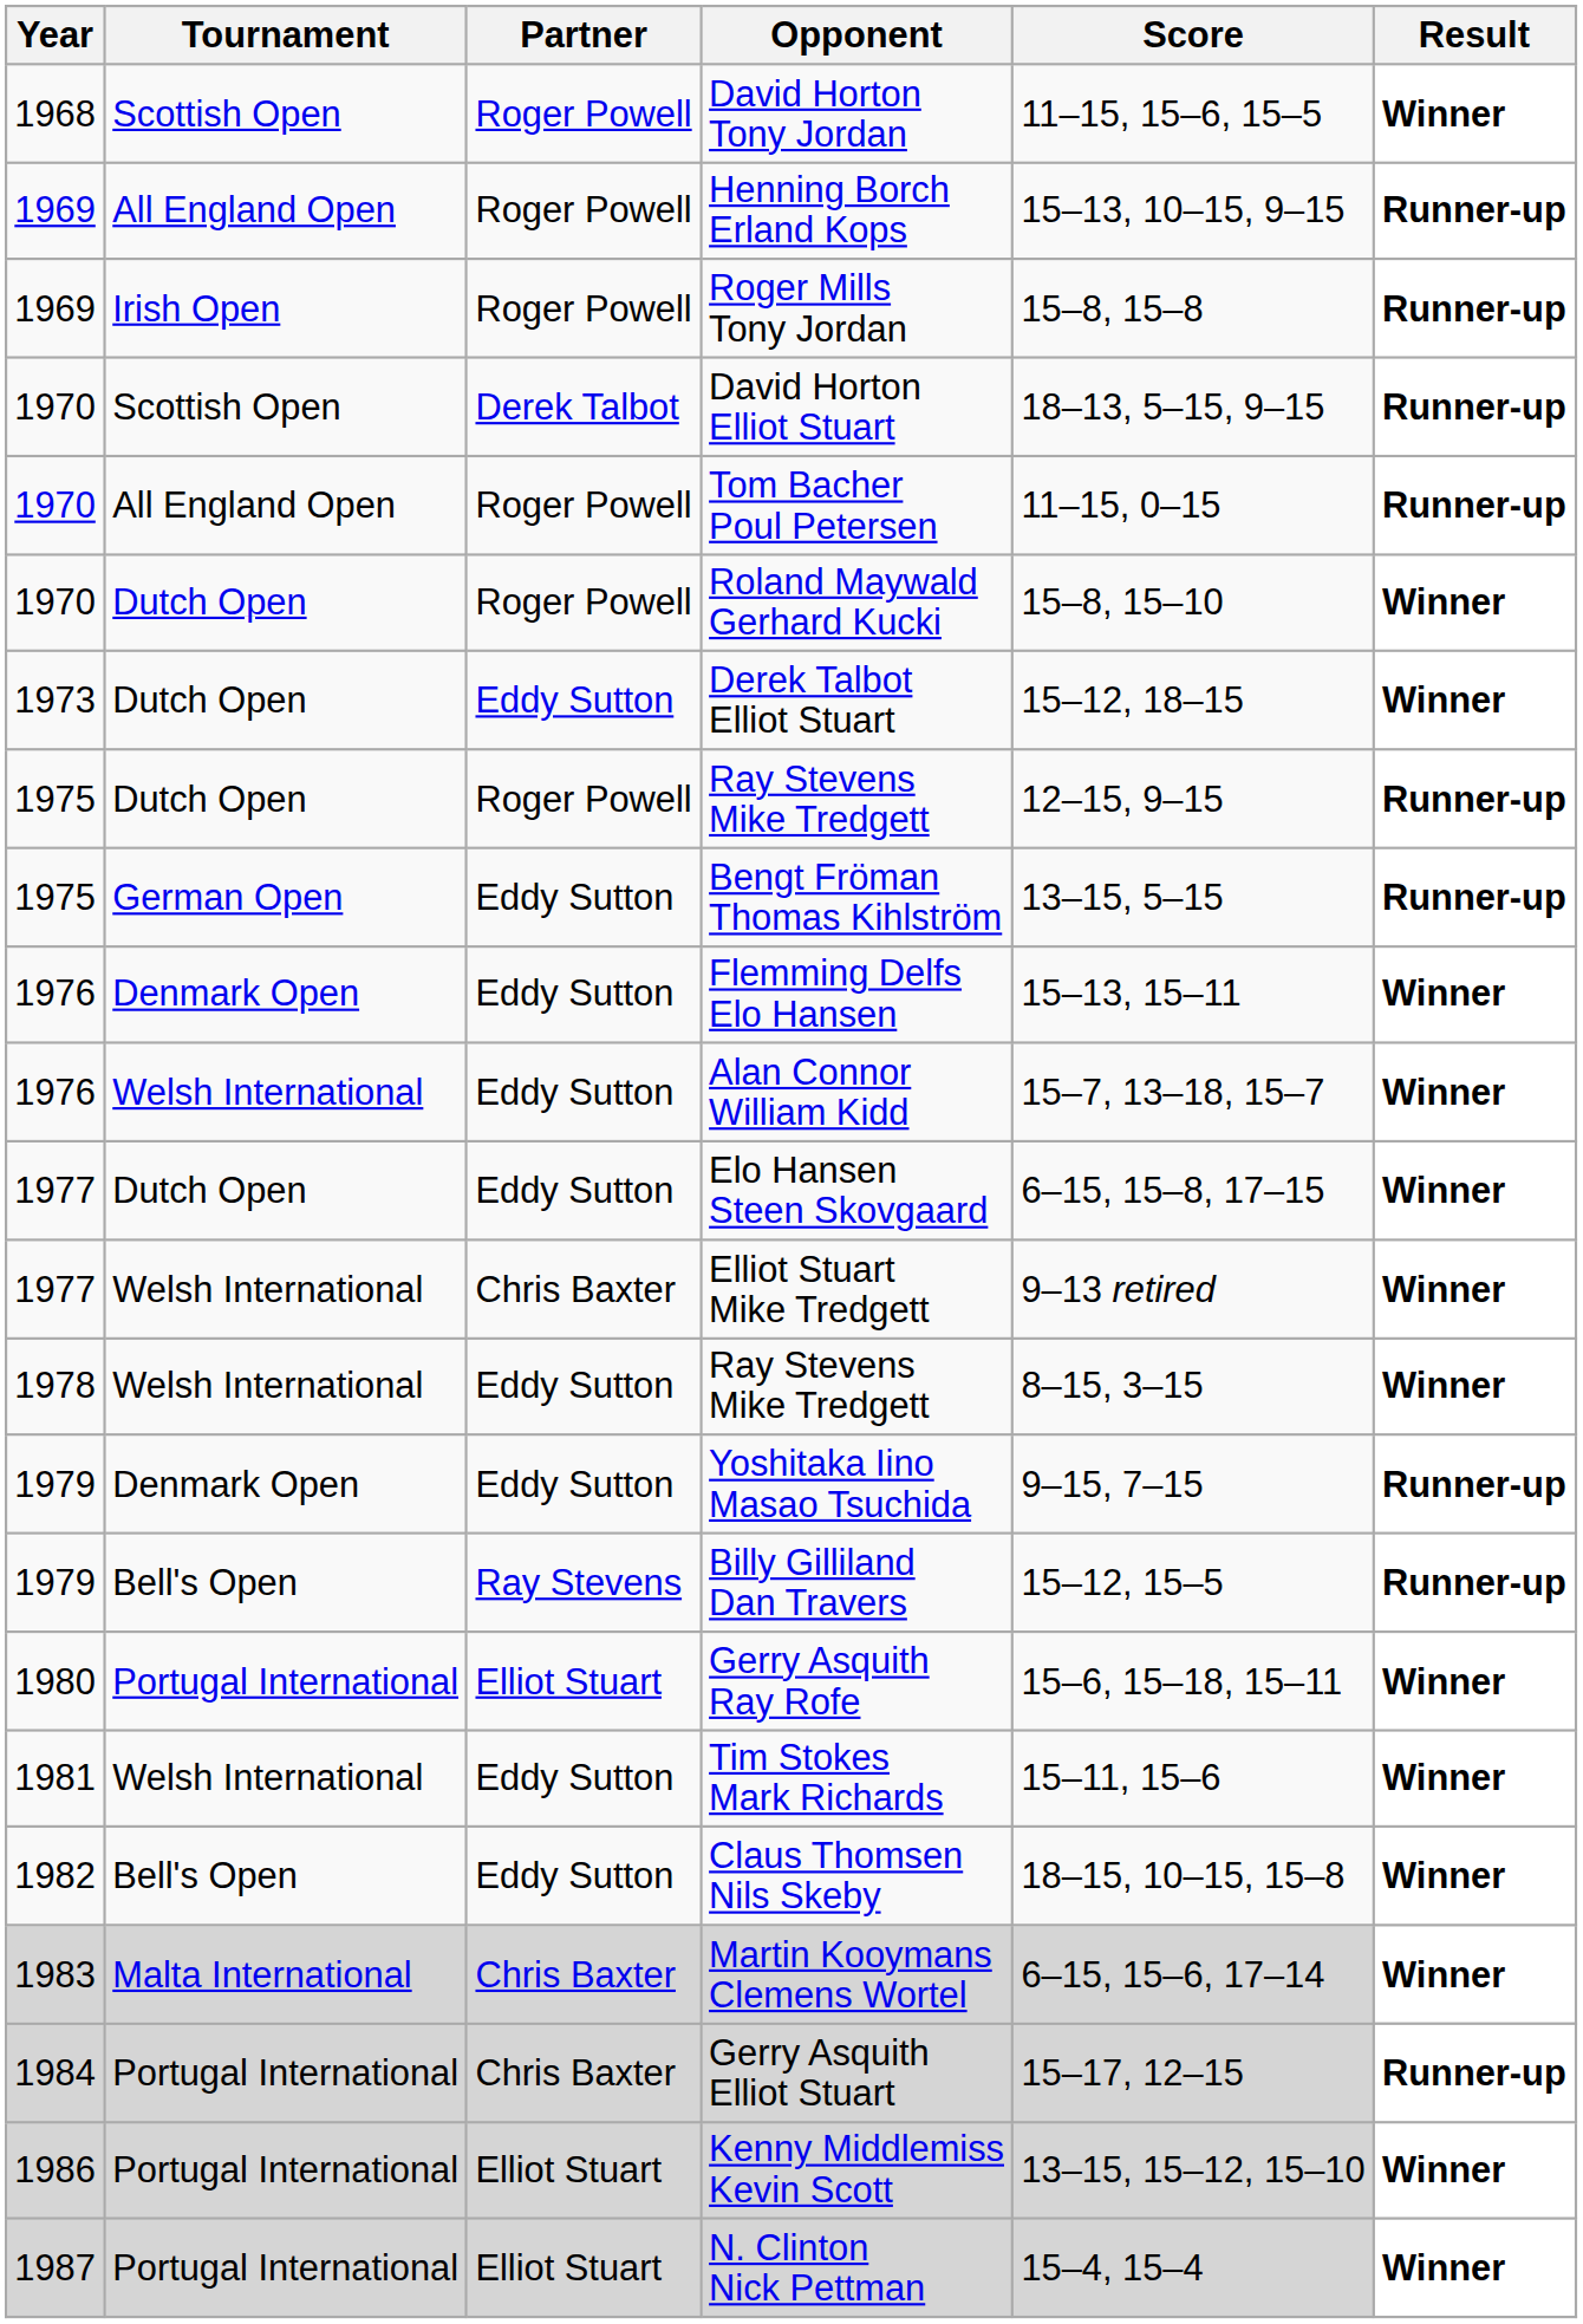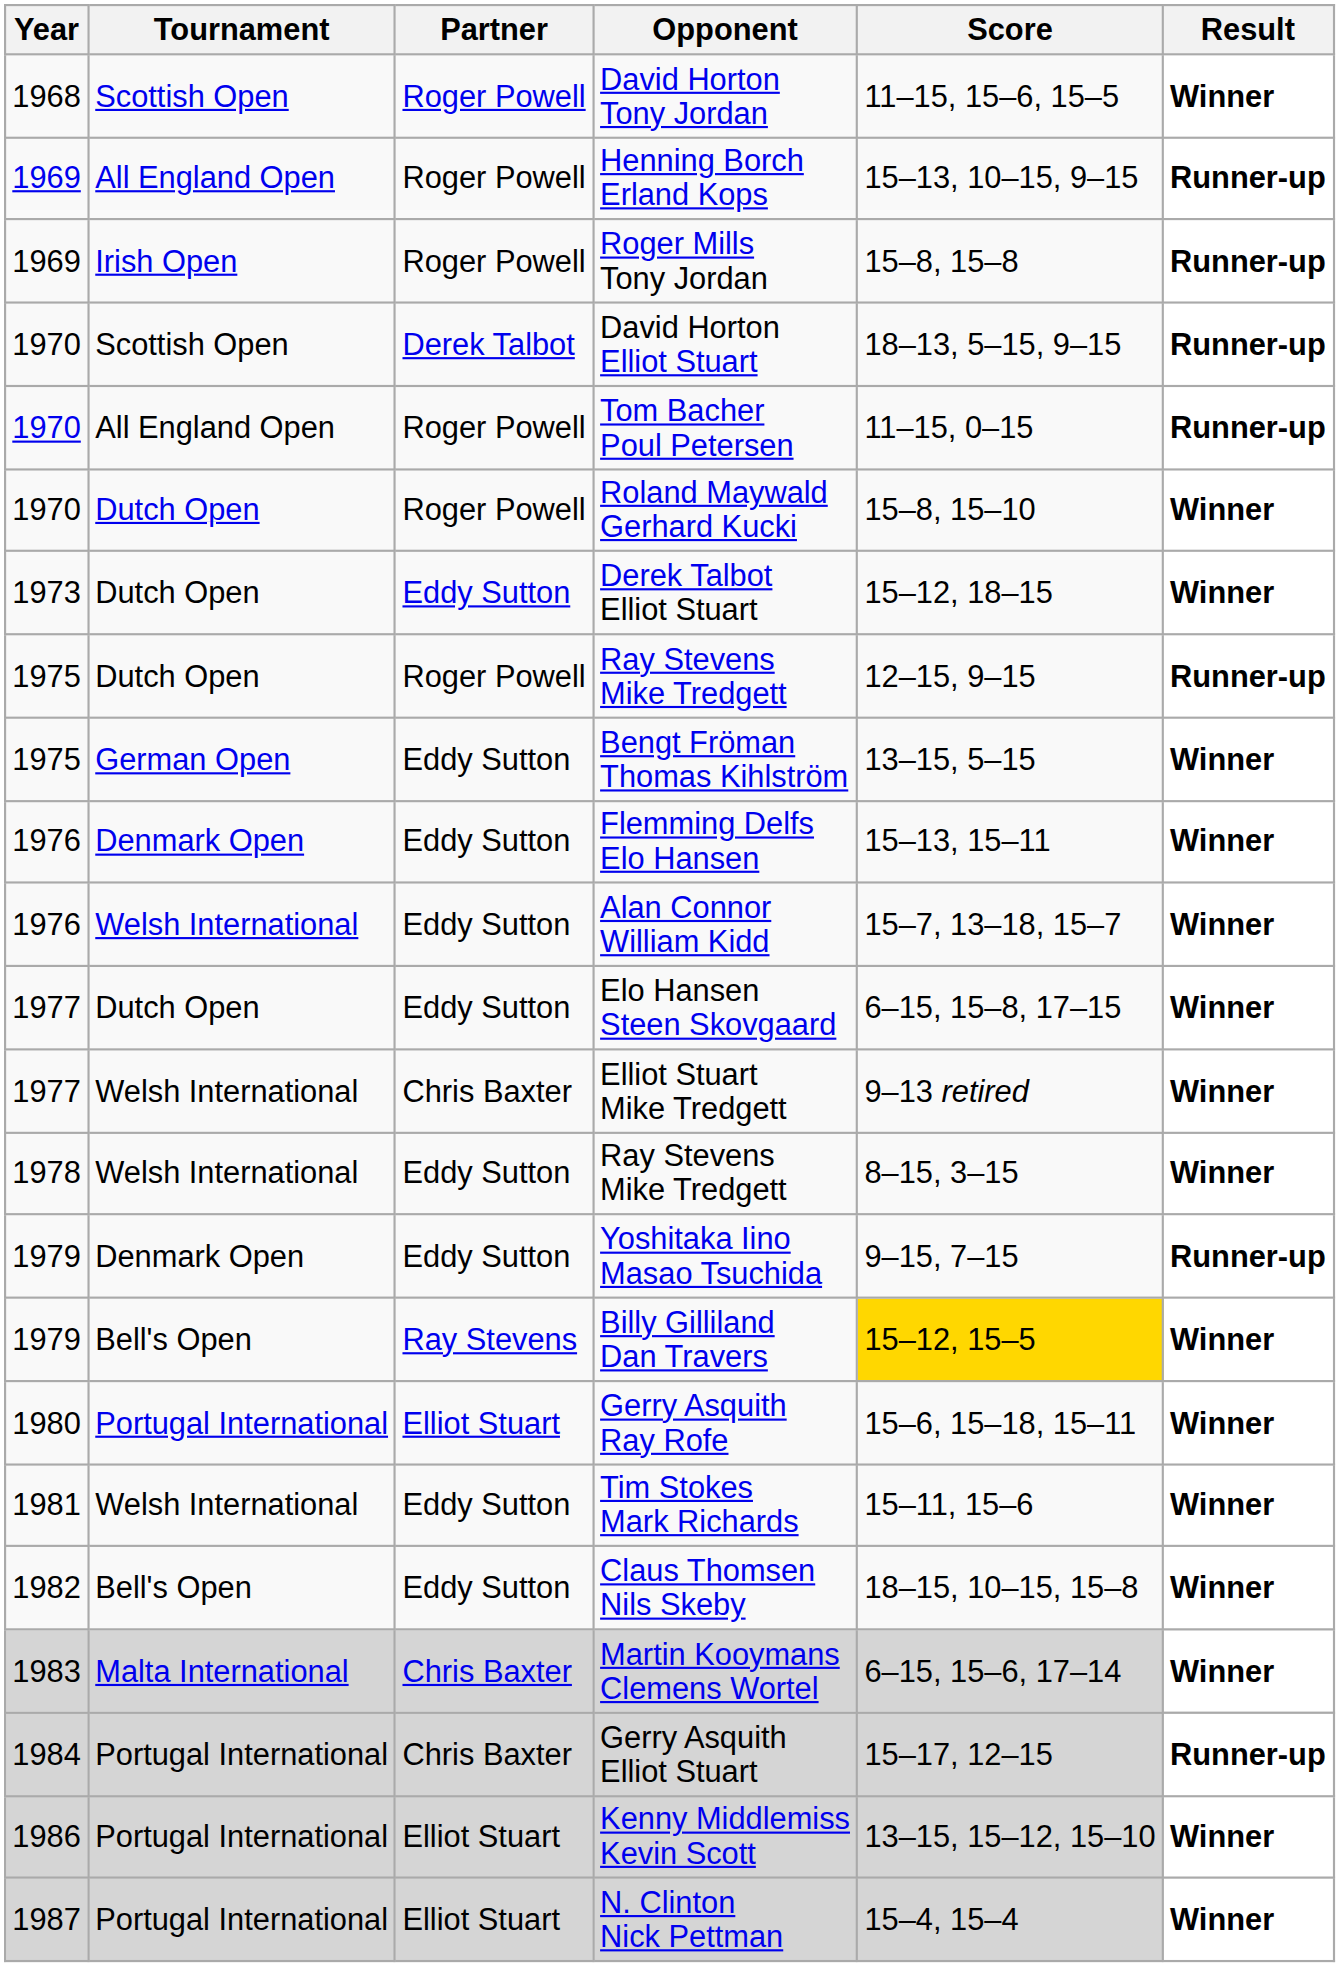Bengt Fröman Thomas Kihlström | Result: Runner-up -> Winner
Billy Gilliland Dan Travers | Score: no background -> gold background
Billy Gilliland Dan Travers | Result: Runner-up -> Winner
